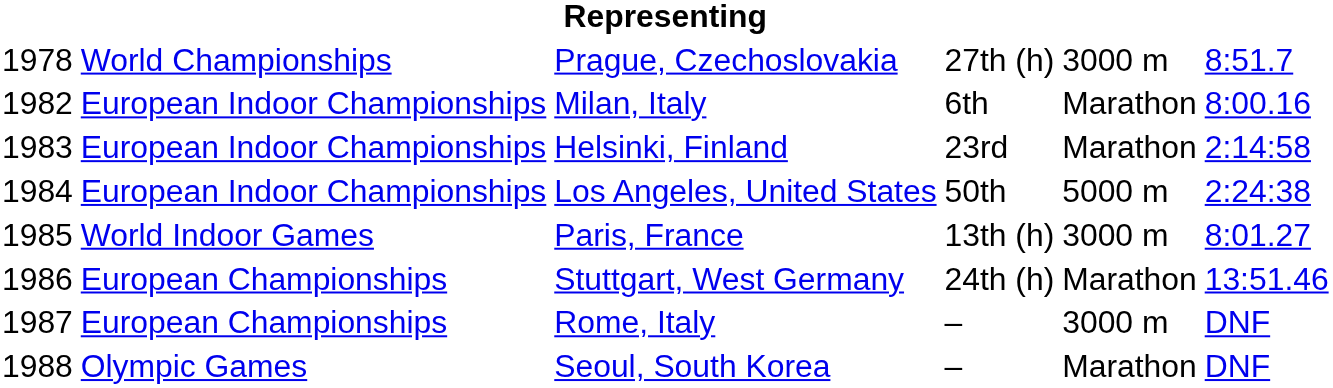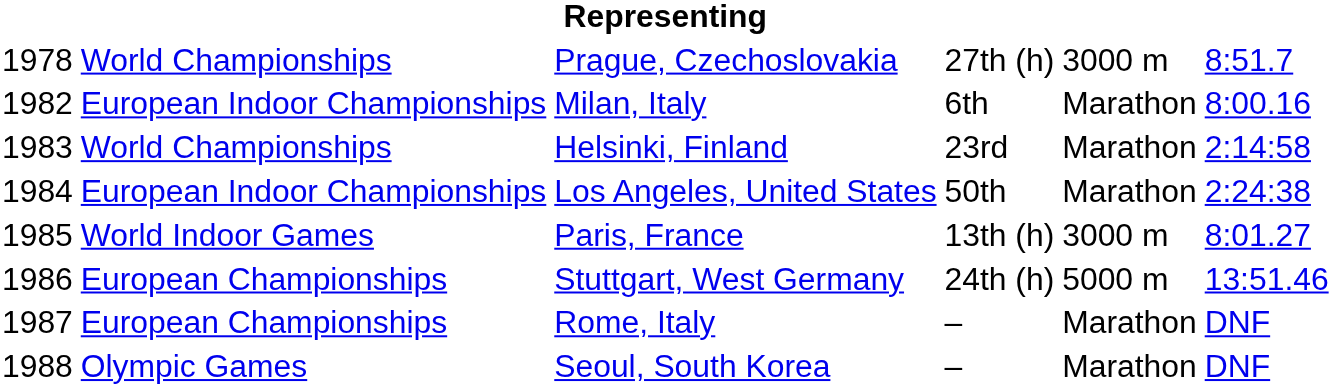Helsinki, Finland | column 2: European Indoor Championships -> World Championships
Los Angeles, United States | column 5: 5000 m -> Marathon
Stuttgart, West Germany | column 5: Marathon -> 5000 m
Rome, Italy | column 5: 3000 m -> Marathon
